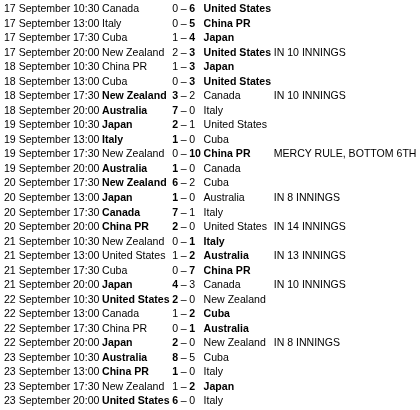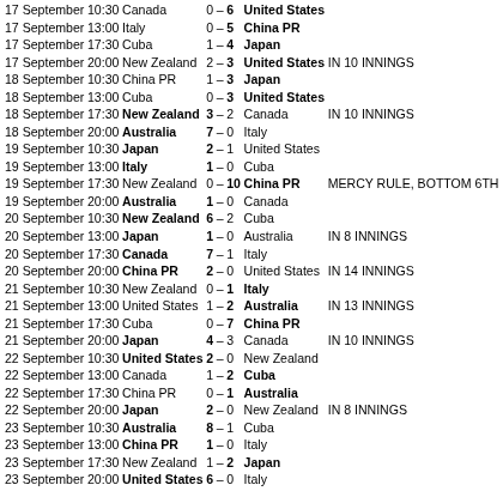20 September / New Zealand | column 2: 17:30 -> 10:30
23 September / Australia | column 6: 5 -> 1
